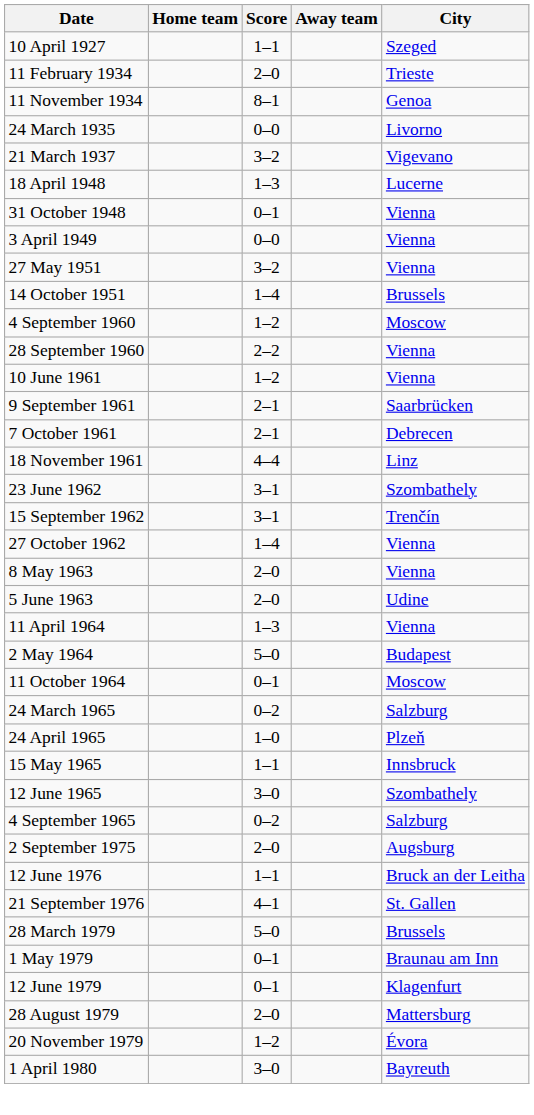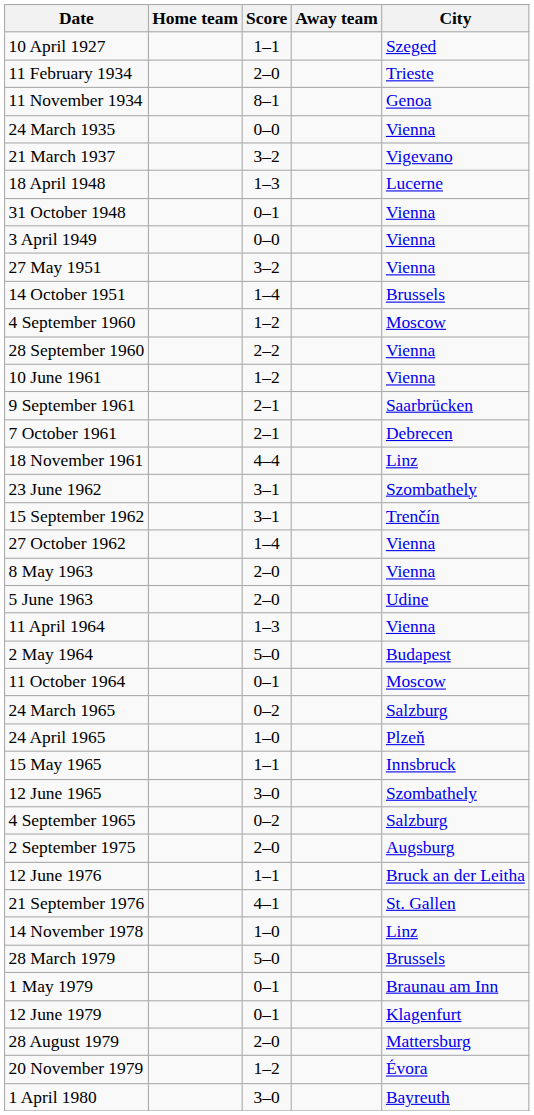24 March 1935 | City: Livorno -> Vienna
+ row: 14 November 1978 | 1–0 | Linz
